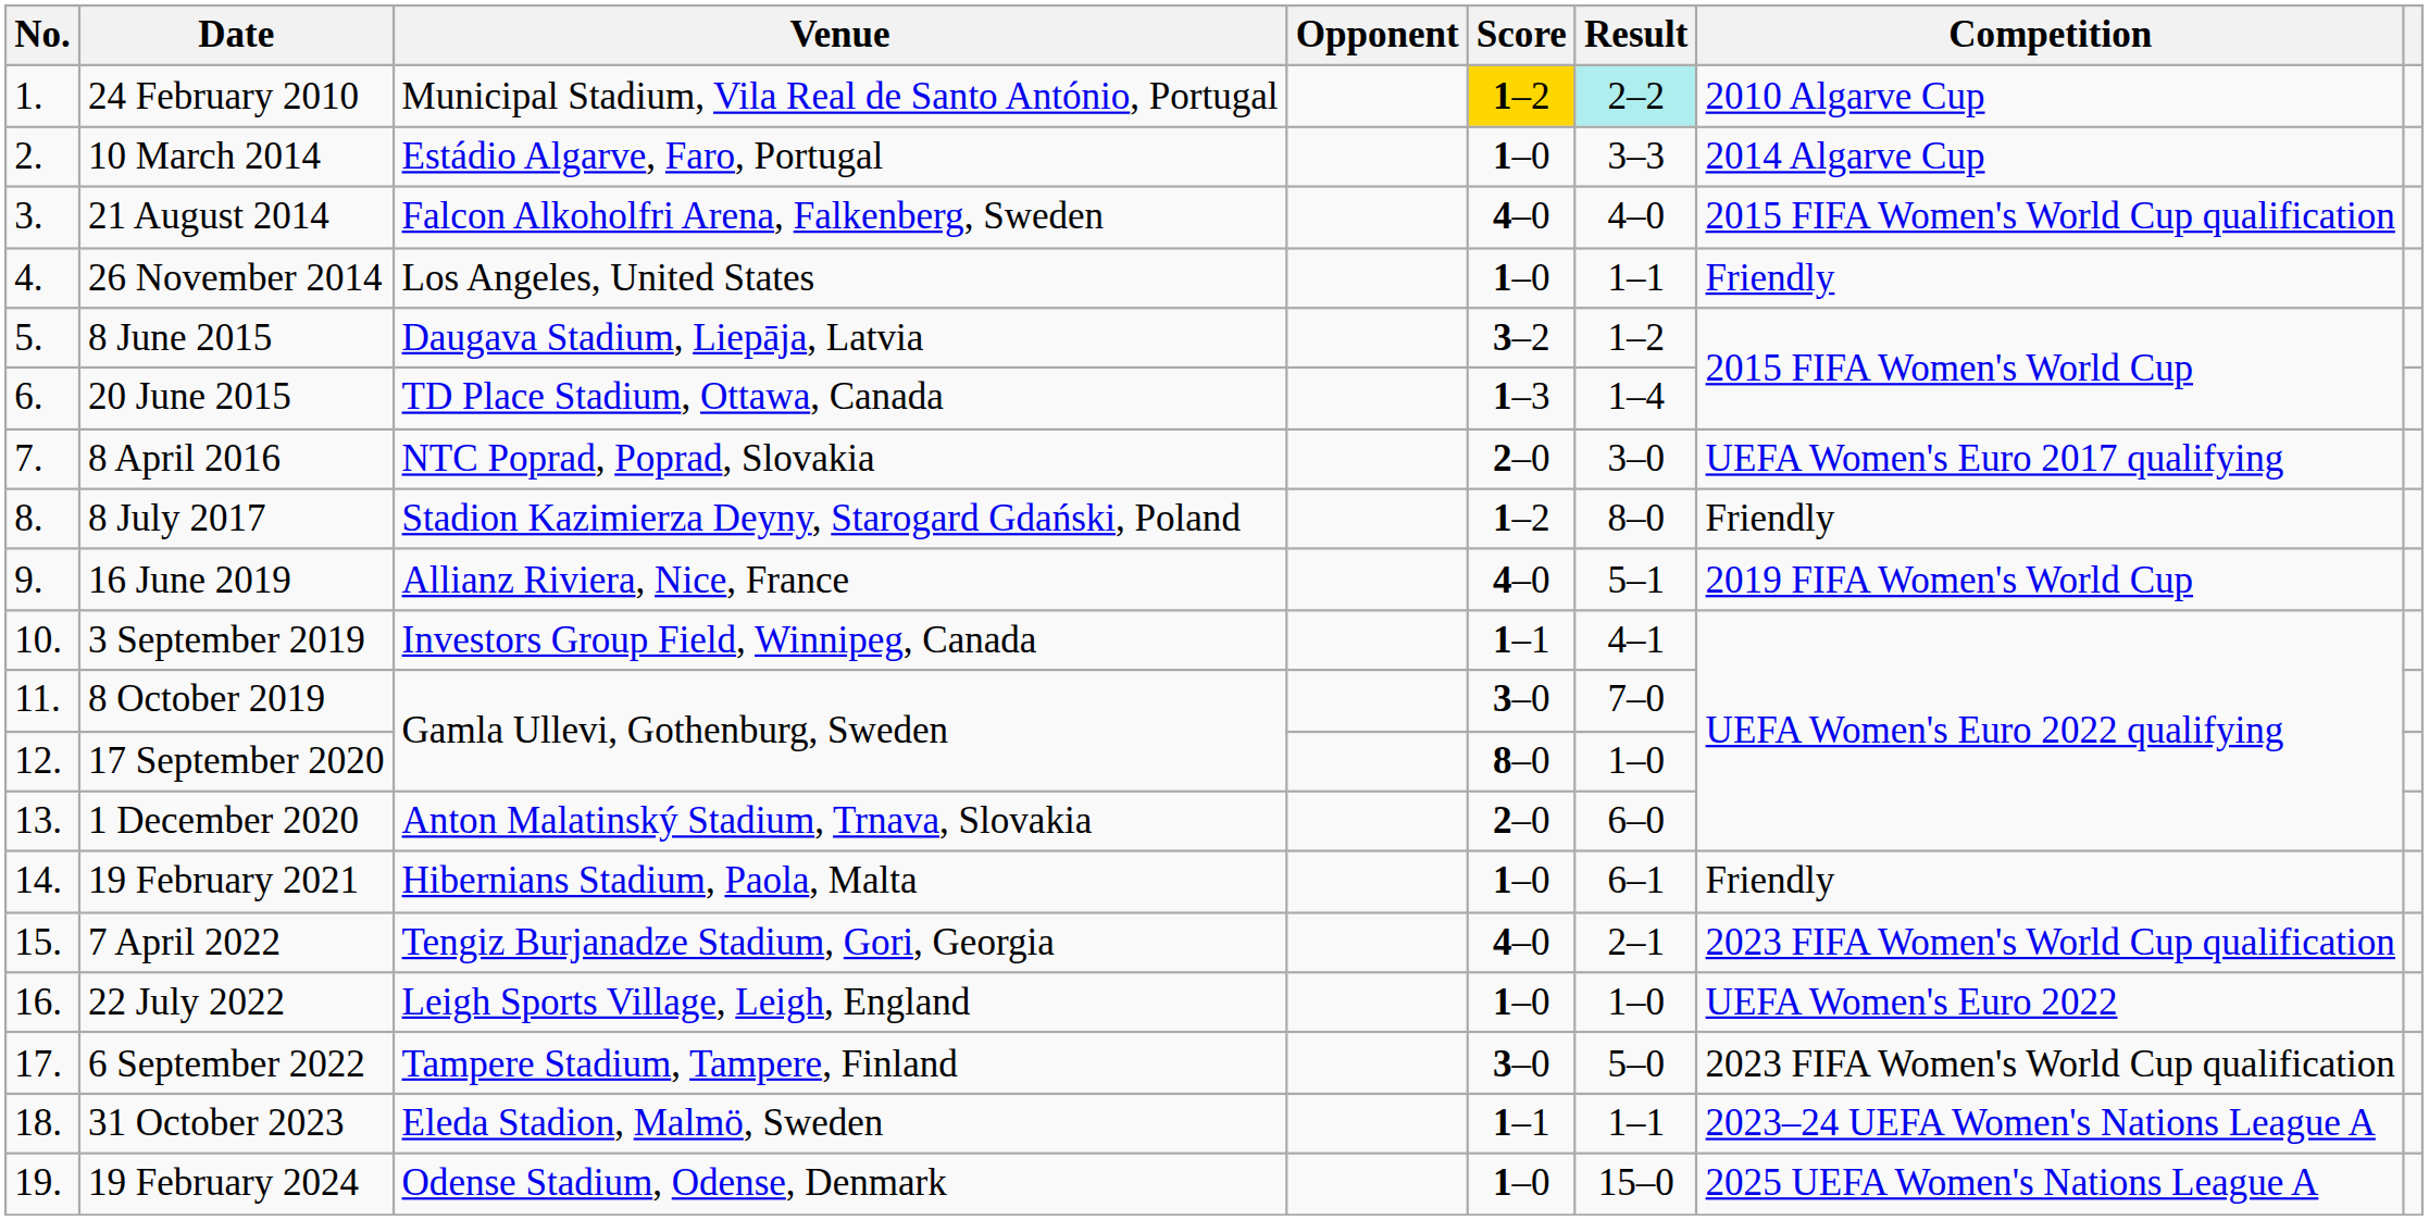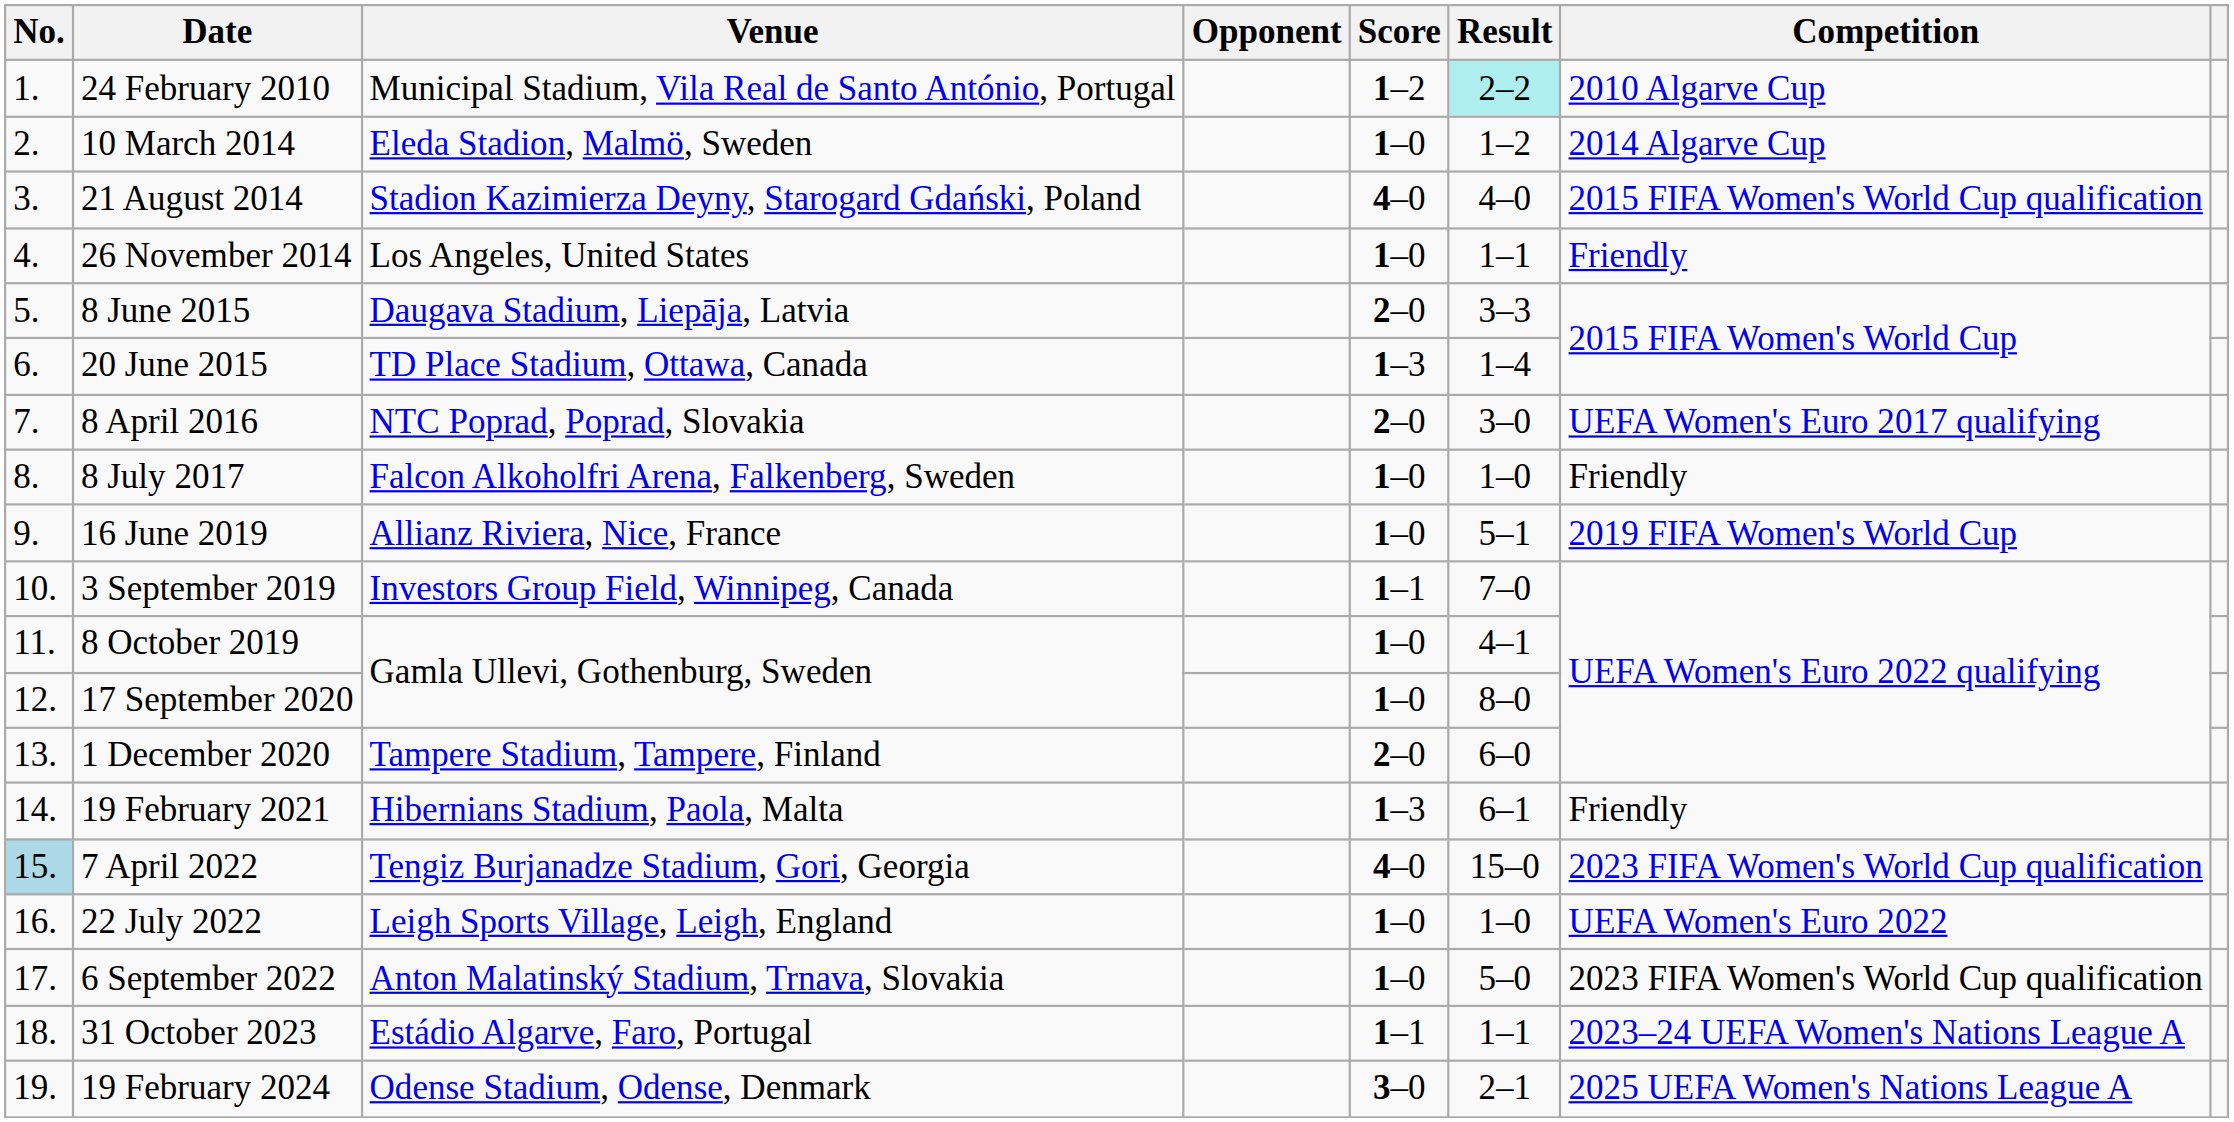24 February 2010 | Score: gold background -> no background
10 March 2014 | Venue: Estádio Algarve, Faro, Portugal -> Eleda Stadion, Malmö, Sweden
10 March 2014 | Result: 3–3 -> 1–2
21 August 2014 | Venue: Falcon Alkoholfri Arena, Falkenberg, Sweden -> Stadion Kazimierza Deyny, Starogard Gdański, Poland
8 June 2015 | Score: 3–2 -> 2–0
8 June 2015 | Result: 1–2 -> 3–3
8 July 2017 | Venue: Stadion Kazimierza Deyny, Starogard Gdański, Poland -> Falcon Alkoholfri Arena, Falkenberg, Sweden
8 July 2017 | Score: 1–2 -> 1–0
8 July 2017 | Result: 8–0 -> 1–0
16 June 2019 | Score: 4–0 -> 1–0
3 September 2019 | Result: 4–1 -> 7–0
8 October 2019 | Score: 3–0 -> 1–0
8 October 2019 | Result: 7–0 -> 4–1
17 September 2020 | Score: 8–0 -> 1–0
17 September 2020 | Result: 1–0 -> 8–0
1 December 2020 | Venue: Anton Malatinský Stadium, Trnava, Slovakia -> Tampere Stadium, Tampere, Finland
19 February 2021 | Score: 1–0 -> 1–3
7 April 2022 | No.: no background -> lightblue background
7 April 2022 | Result: 2–1 -> 15–0
6 September 2022 | Venue: Tampere Stadium, Tampere, Finland -> Anton Malatinský Stadium, Trnava, Slovakia
6 September 2022 | Score: 3–0 -> 1–0
31 October 2023 | Venue: Eleda Stadion, Malmö, Sweden -> Estádio Algarve, Faro, Portugal
19 February 2024 | Score: 1–0 -> 3–0
19 February 2024 | Result: 15–0 -> 2–1
